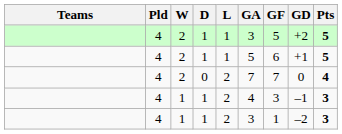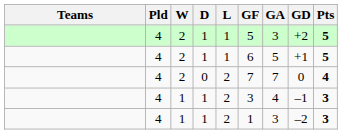columns swapped: GF <-> GA
